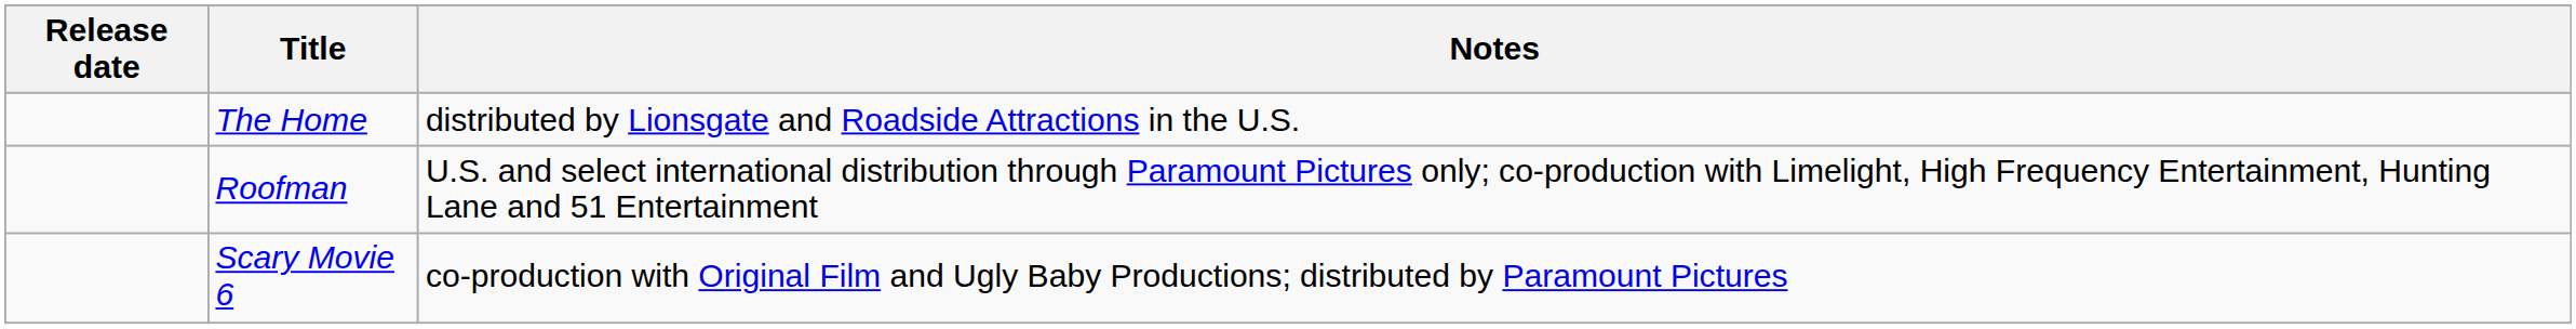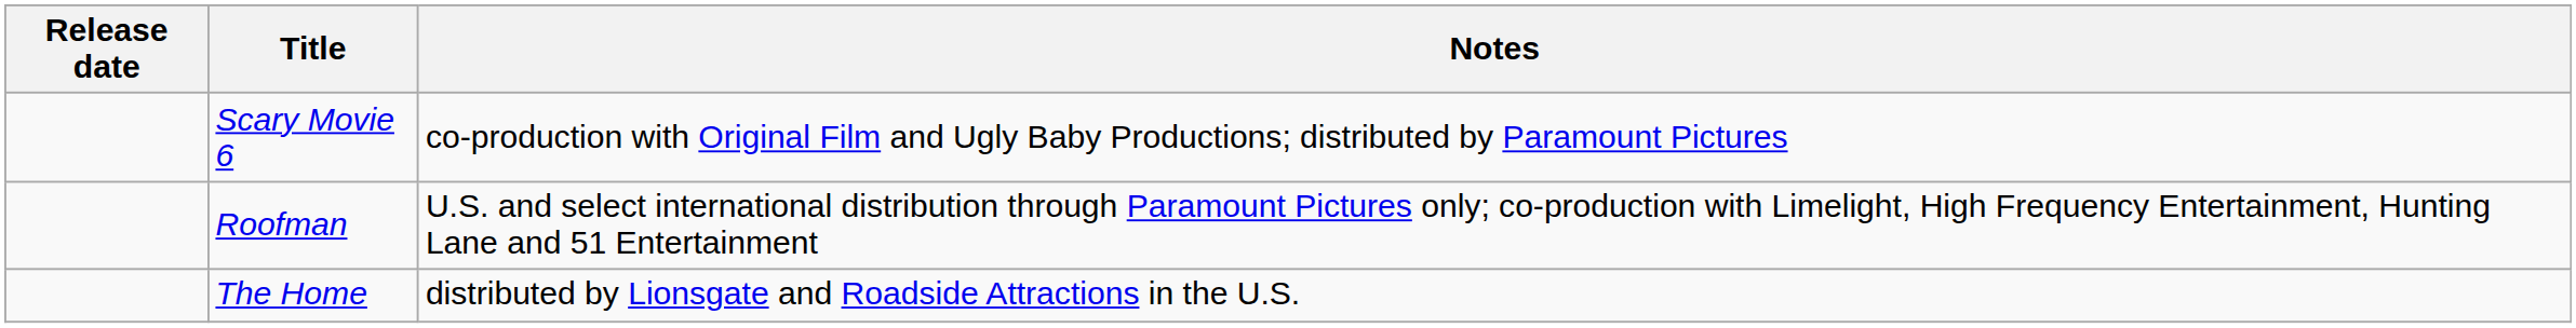rows swapped: The Home <-> Scary Movie 6
